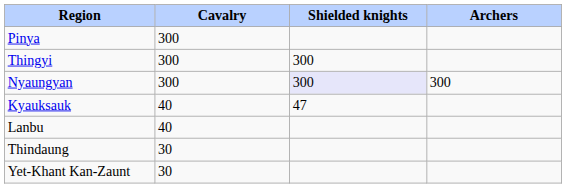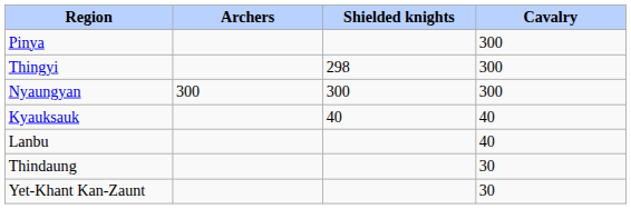columns swapped: Cavalry <-> Archers
Thingyi | Shielded knights: 300 -> 298
Nyaungyan | Shielded knights: lavender background -> no background
Kyauksauk | Shielded knights: 47 -> 40
